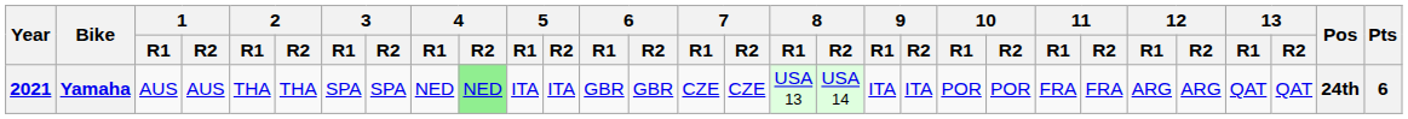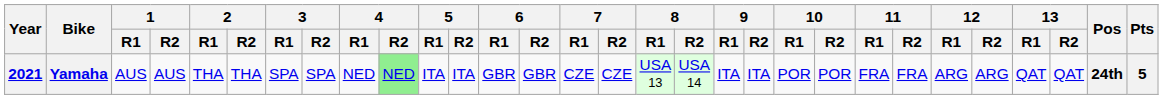Yamaha | Pts: 6 -> 5
